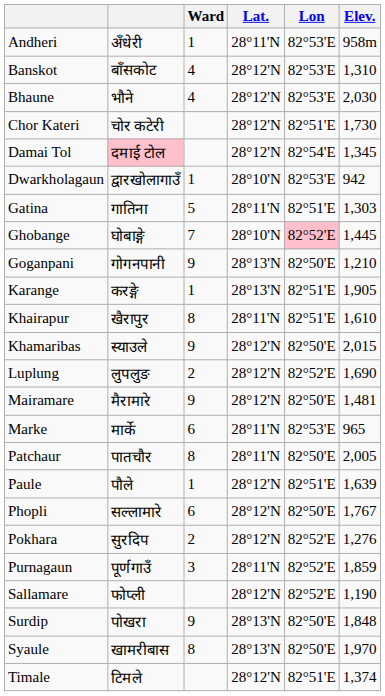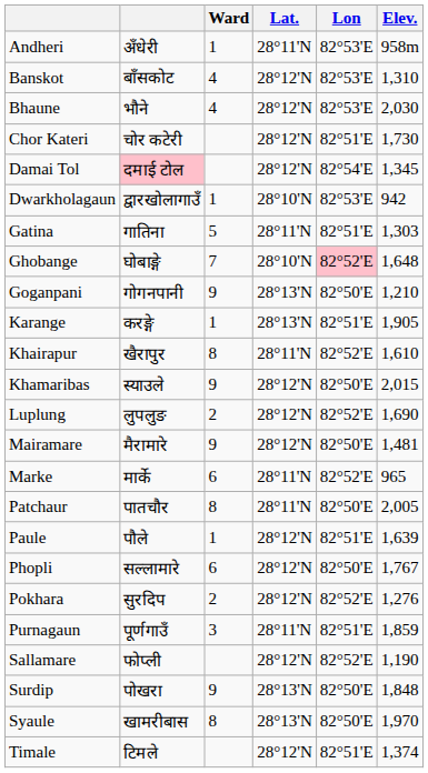Ghobange | Elev.: 1,445 -> 1,648
Khairapur | Lon: 82°51'E -> 82°52'E
Marke | Lon: 82°53'E -> 82°52'E
Purnagaun | Lon: 82°52'E -> 82°51'E
